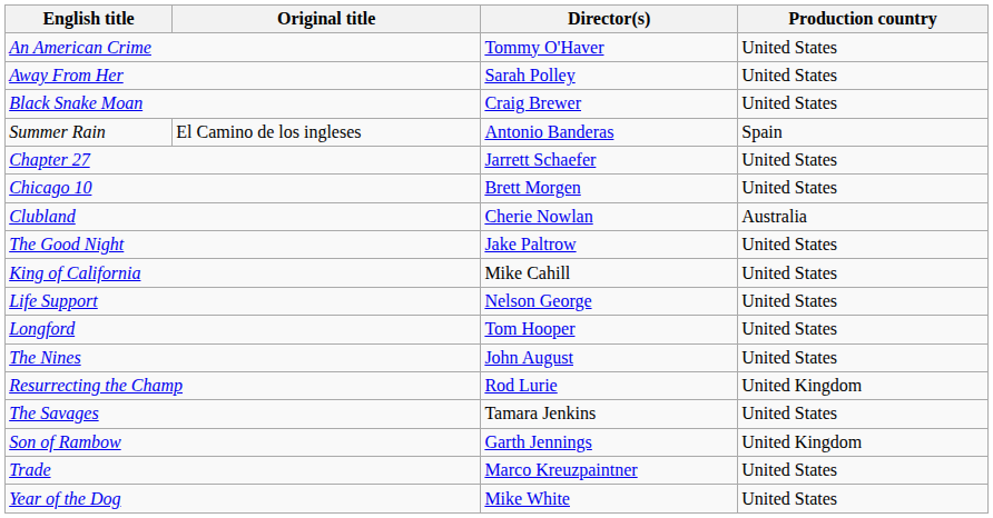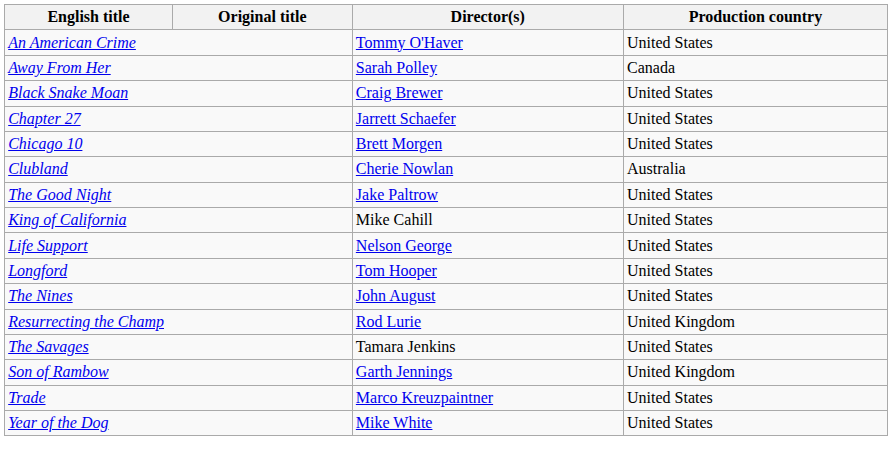Away From Her | Production country: United States -> Canada
- row: Summer Rain | El Camino de los ingleses | Antonio Banderas | Spain
